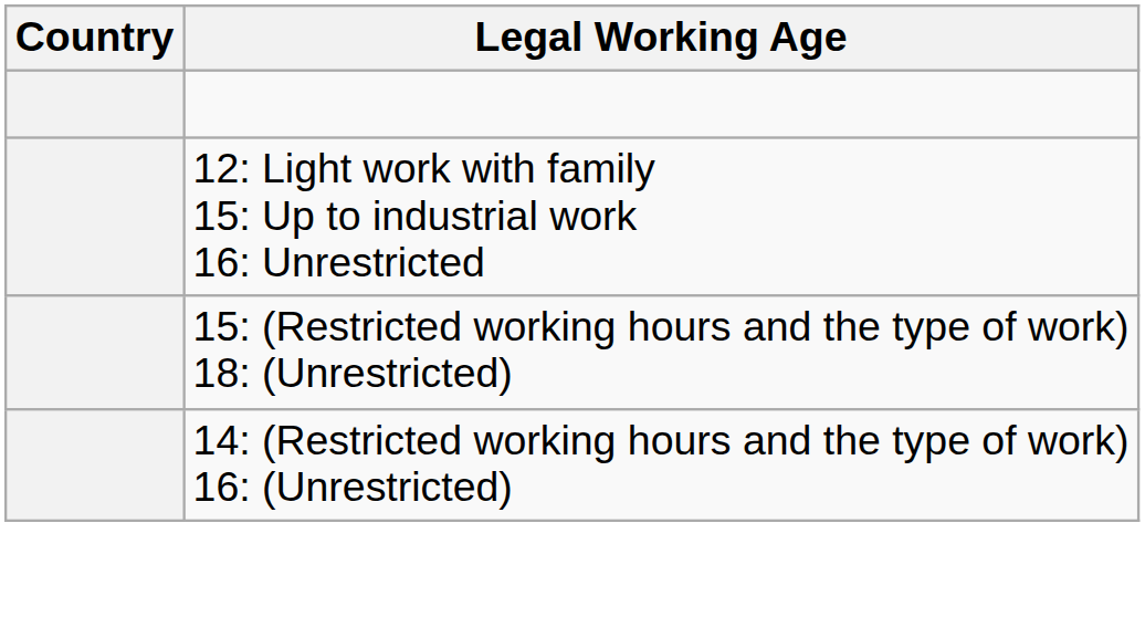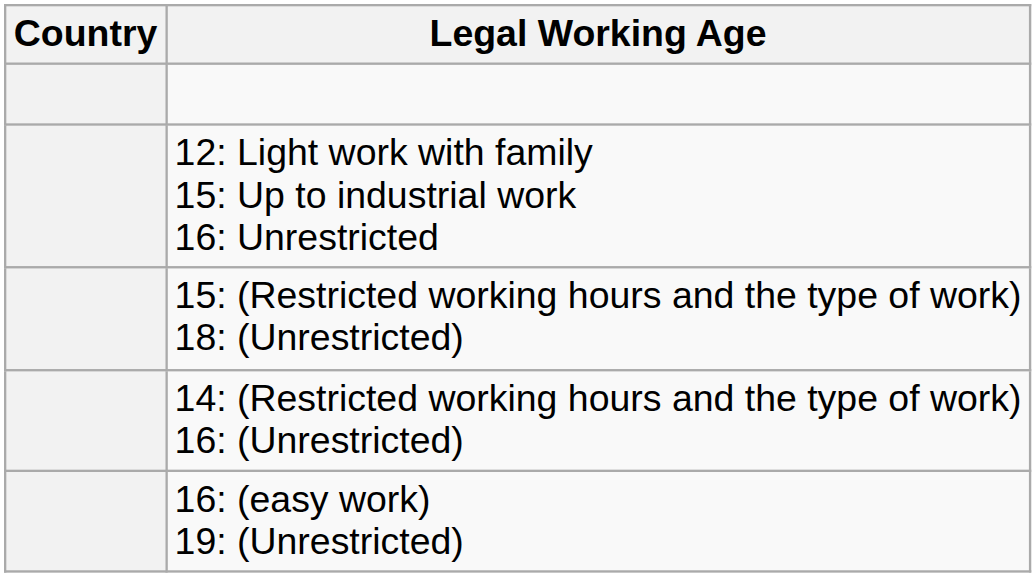+ row: 16: (easy work) 19: (Unrestricted)
